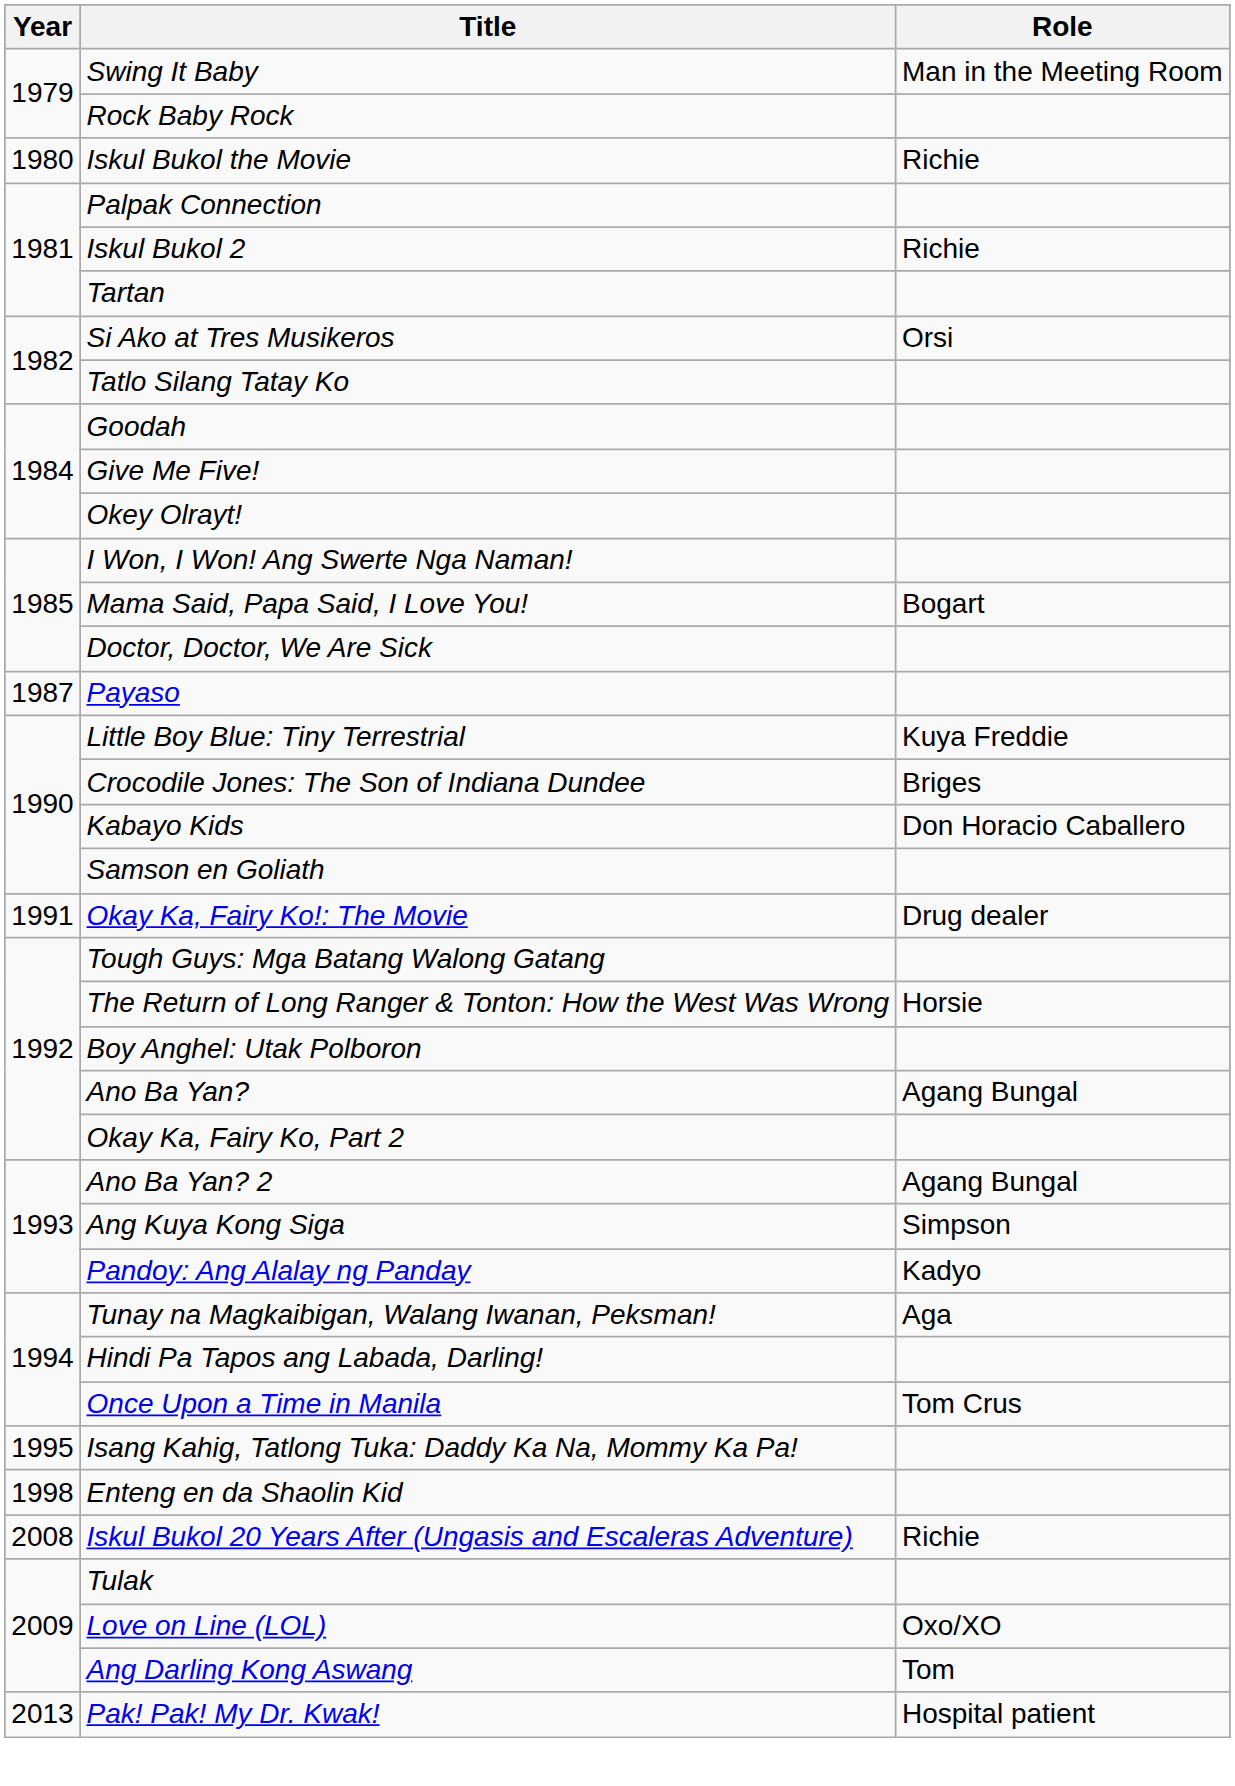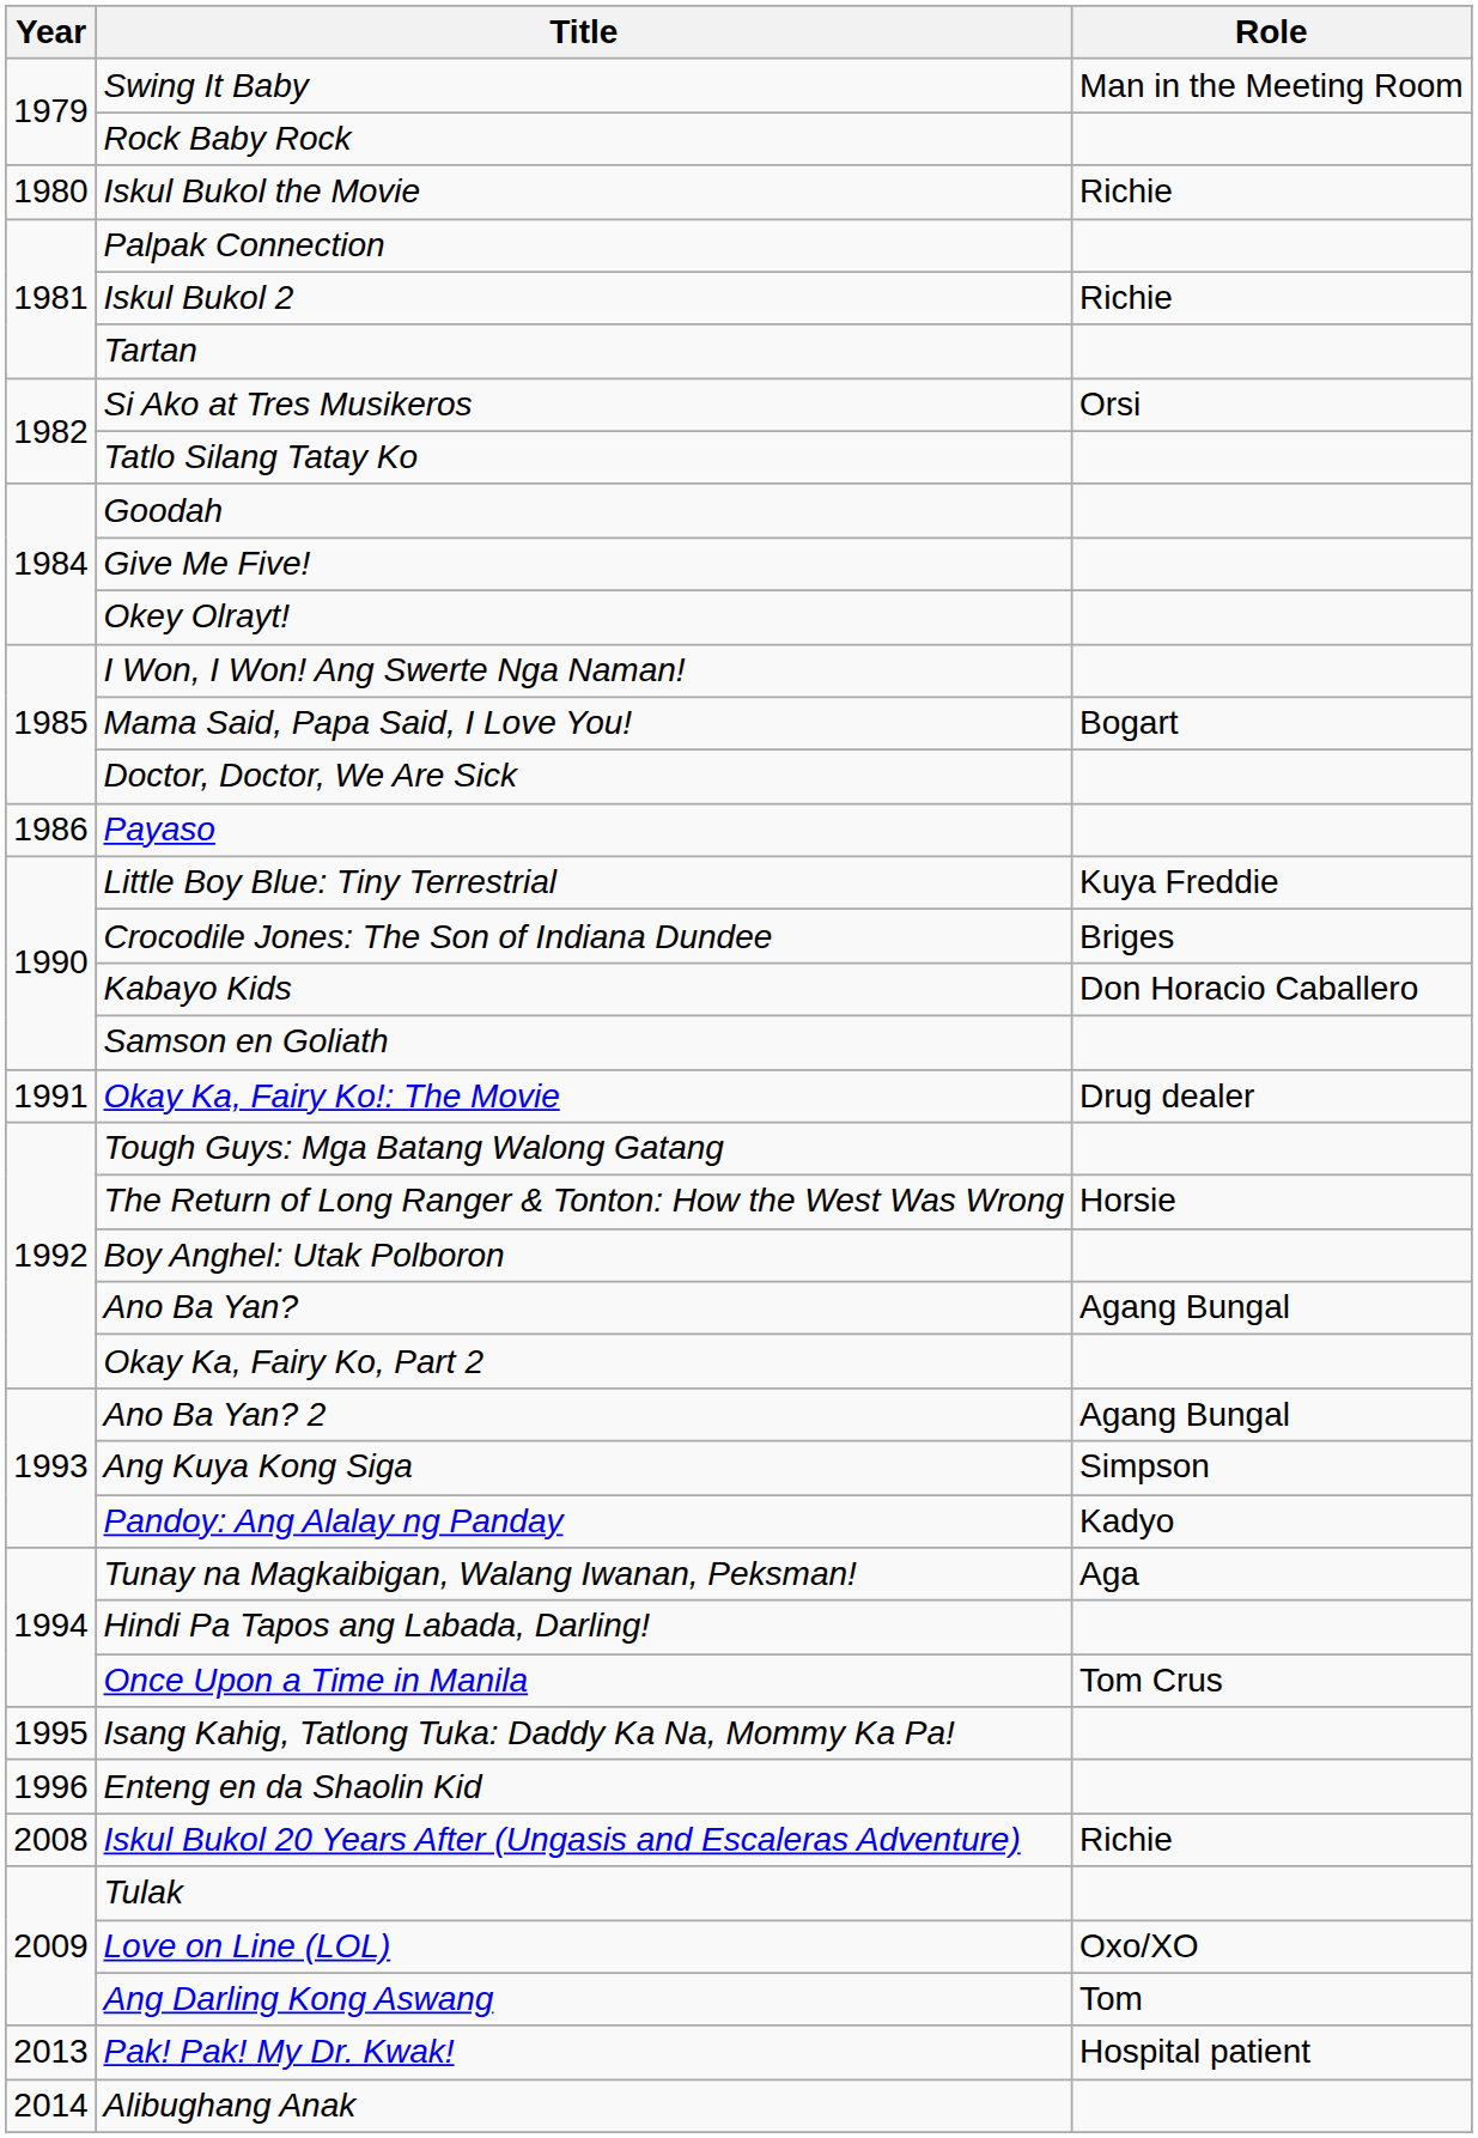Payaso | Year: 1987 -> 1986
Enteng en da Shaolin Kid | Year: 1998 -> 1996
+ row: 2014 | Alibughang Anak
